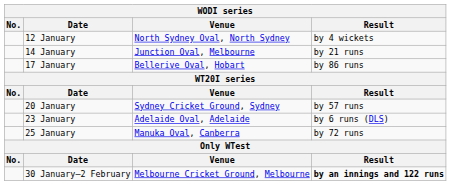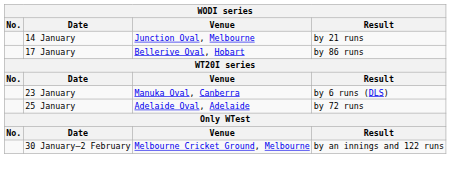- row: 12 January | North Sydney Oval, North Sydney | by 4 wickets
- row: 20 January | Sydney Cricket Ground, Sydney | by 57 runs
23 January | Venue: Adelaide Oval, Adelaide -> Manuka Oval, Canberra
25 January | Venue: Manuka Oval, Canberra -> Adelaide Oval, Adelaide
30 January–2 February | Result: bold -> normal
